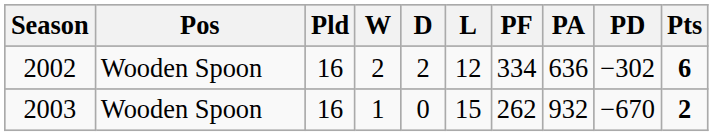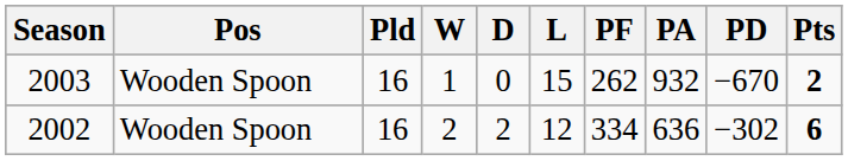rows swapped: 2002 <-> 2003
